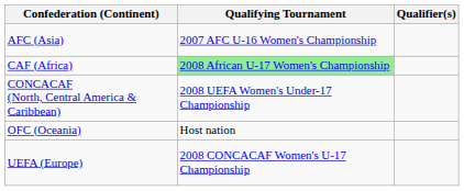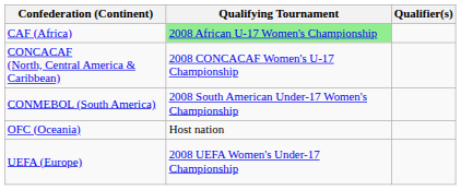- row: AFC (Asia) | 2007 AFC U-16 Women's Championship
CONCACAF (North, Central America & Caribbean) | Qualifying Tournament: 2008 UEFA Women's Under-17 Championship -> 2008 CONCACAF Women's U-17 Championship
+ row: CONMEBOL (South America) | 2008 South American Under-17 Women's Championship
UEFA (Europe) | Qualifying Tournament: 2008 CONCACAF Women's U-17 Championship -> 2008 UEFA Women's Under-17 Championship
